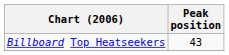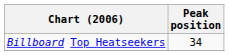Billboard Top Heatseekers | Peak position: 43 -> 34
